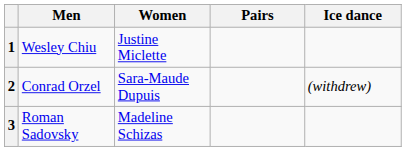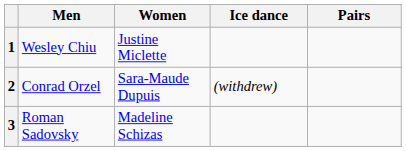columns swapped: Pairs <-> Ice dance
